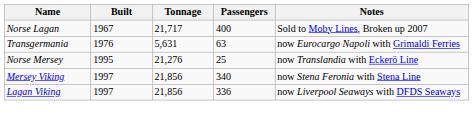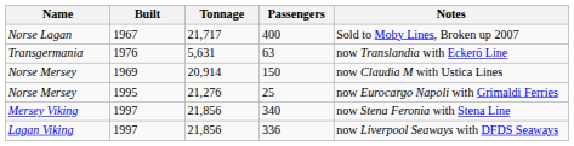Transgermania | Notes: now Eurocargo Napoli with Grimaldi Ferries -> now Translandia with Eckerö Line
+ row: Norse Mersey | 1969 | 20,914 | 150 | now Claudia M with Ustica Lines
Norse Mersey / 1995 | Notes: now Translandia with Eckerö Line -> now Eurocargo Napoli with Grimaldi Ferries
